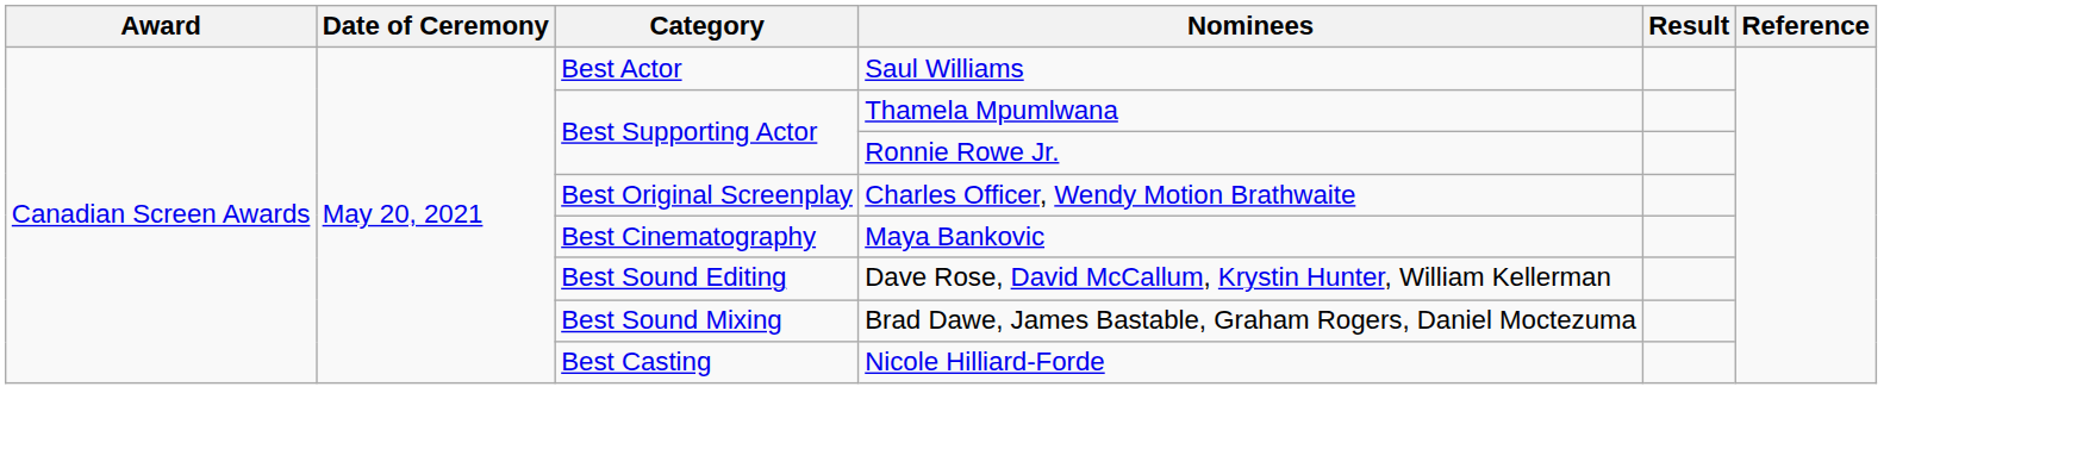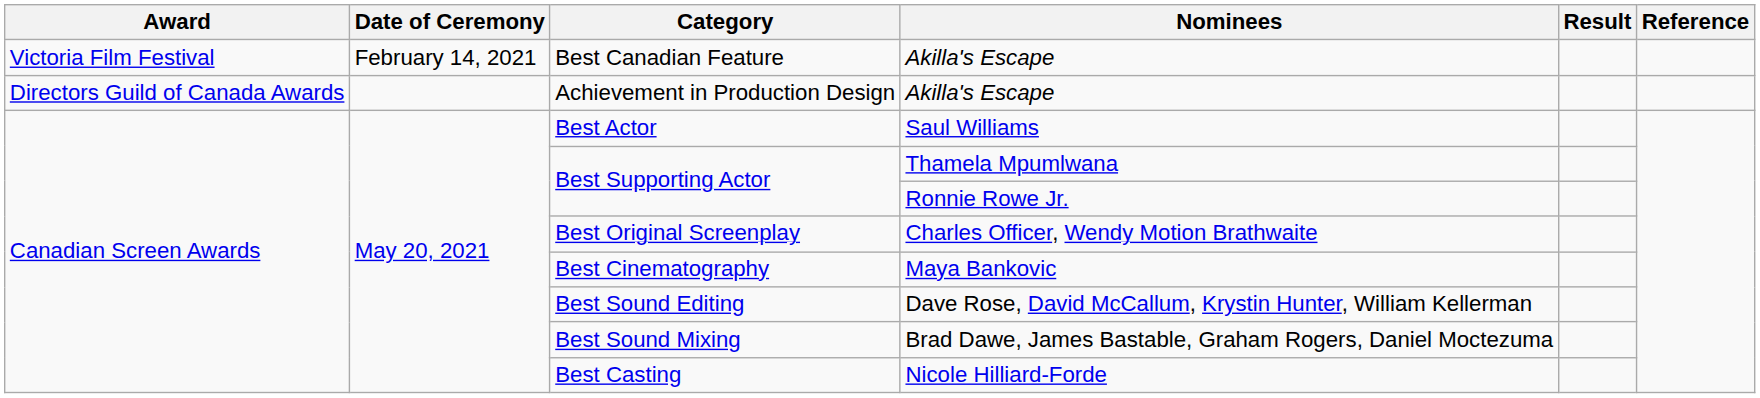+ row: Victoria Film Festival | February 14, 2021 | Best Canadian Feature | Akilla's Escape
+ row: Directors Guild of Canada Awards | Achievement in Production Design | Akilla's Escape
